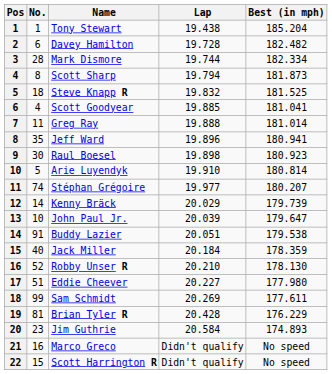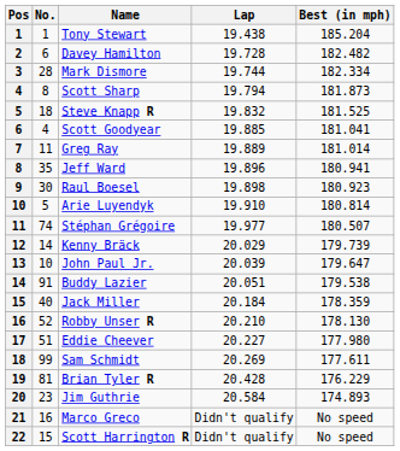Greg Ray | Lap: 19.888 -> 19.889
Stéphan Grégoire | Best (in mph): 180.207 -> 180.507
